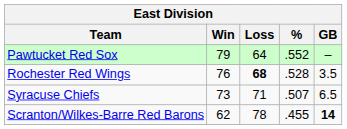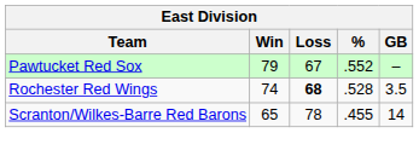Pawtucket Red Sox | Loss: 64 -> 67
Rochester Red Wings | Win: 76 -> 74
- row: Syracuse Chiefs | 73 | 71 | .507 | 6.5
Scranton/Wilkes-Barre Red Barons | Win: 62 -> 65
Scranton/Wilkes-Barre Red Barons | GB: bold -> normal
